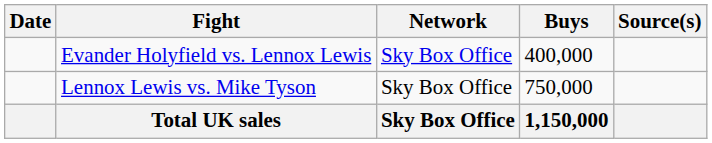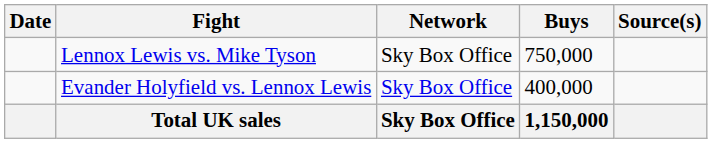rows swapped: Evander Holyfield vs. Lennox Lewis <-> Lennox Lewis vs. Mike Tyson
